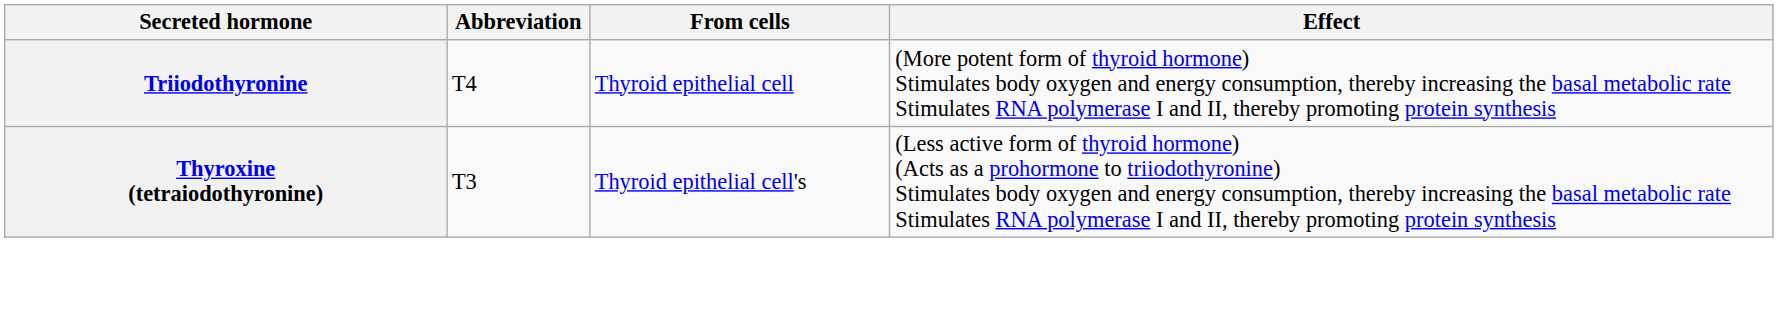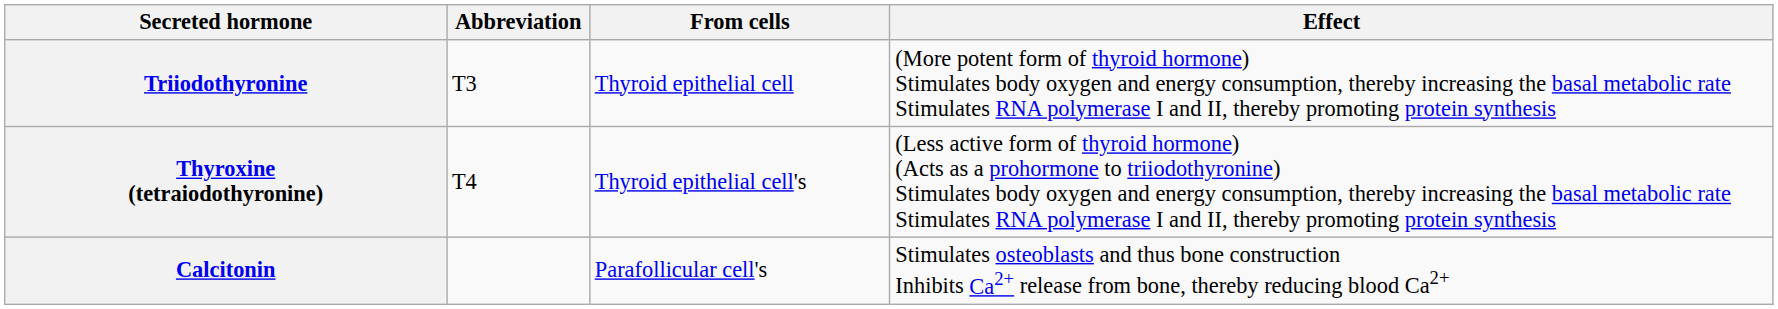Triiodothyronine | Abbreviation: T4 -> T3
Thyroxine (tetraiodothyronine) | Abbreviation: T3 -> T4
+ row: Calcitonin | Parafollicular cell's | Stimulates osteoblasts and thus bone construction Inhibits Ca2+ release from bone, thereby reducing blood Ca2+
